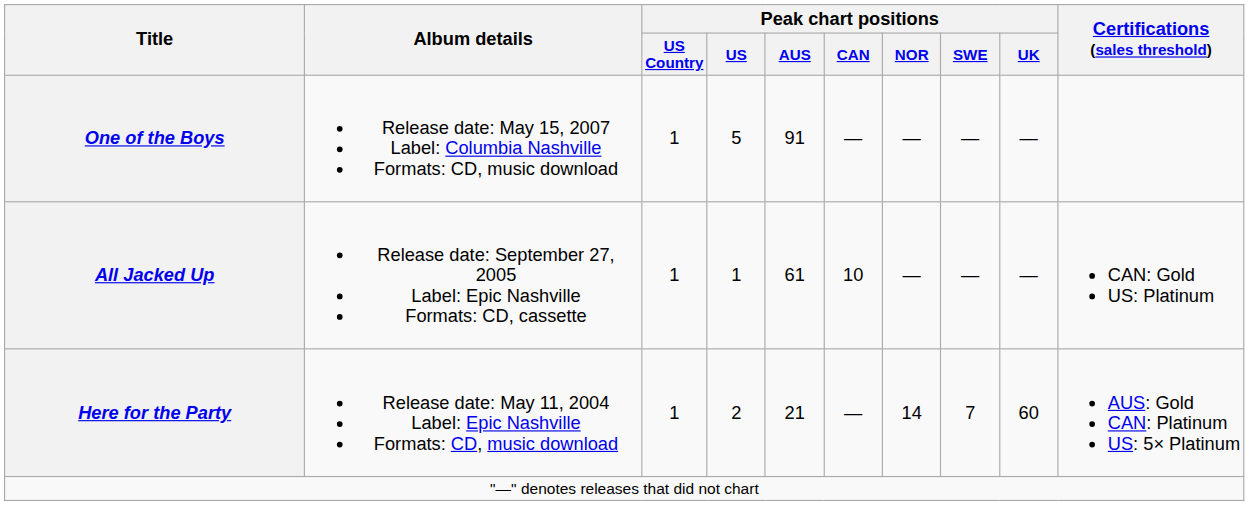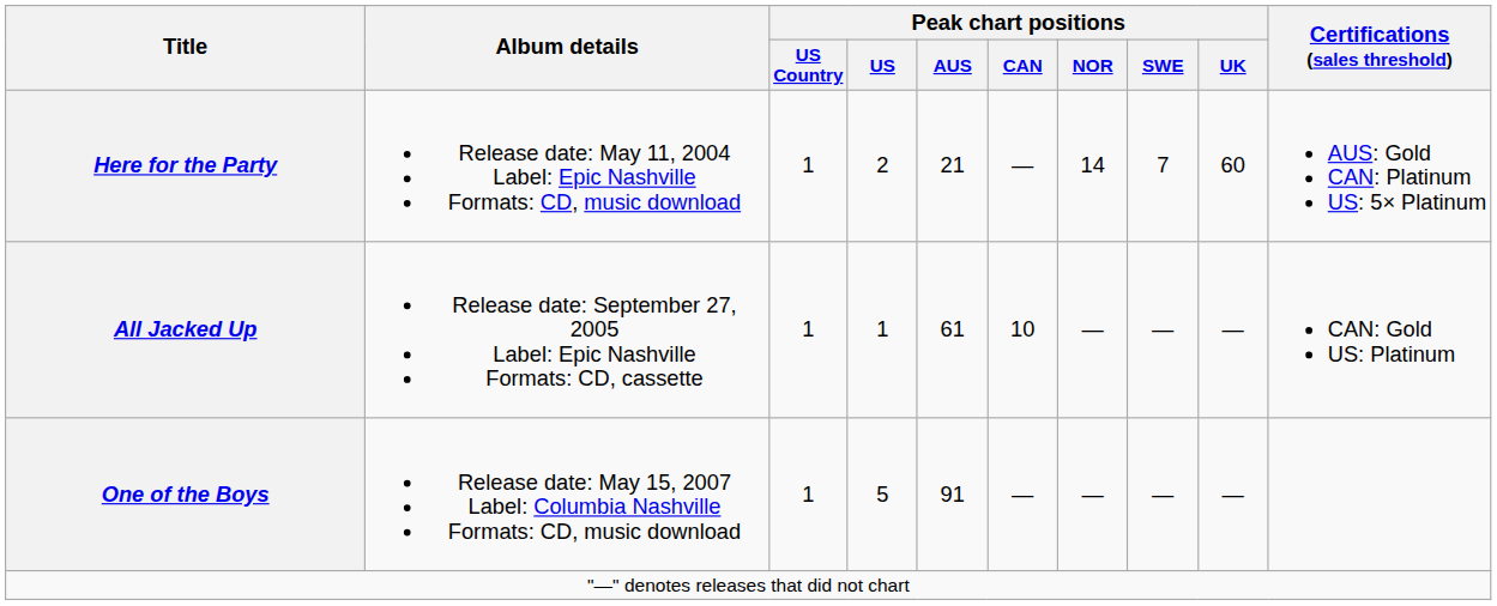rows swapped: Here for the Party <-> One of the Boys
